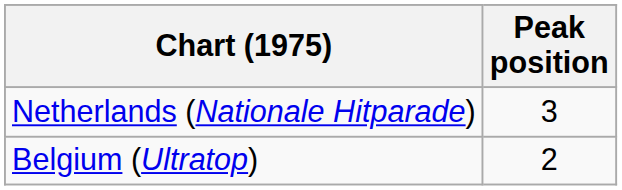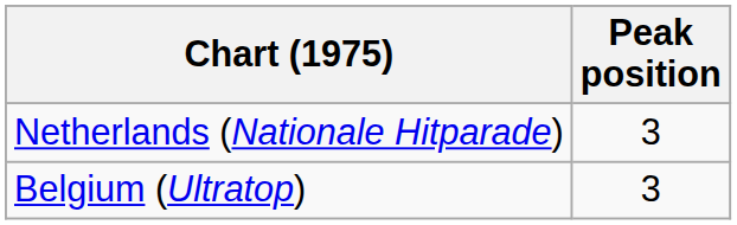Belgium (Ultratop) | Peak position: 2 -> 3
